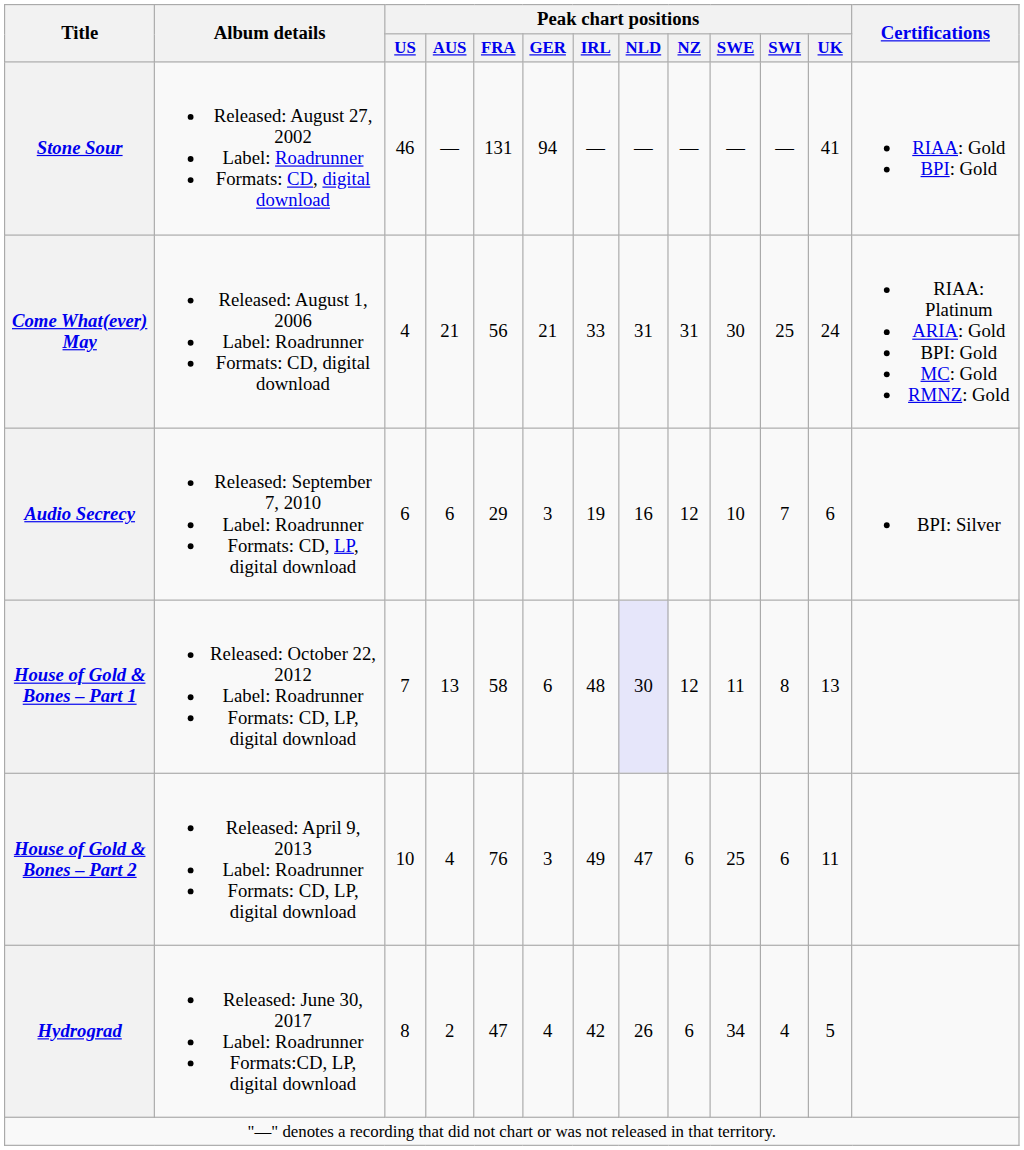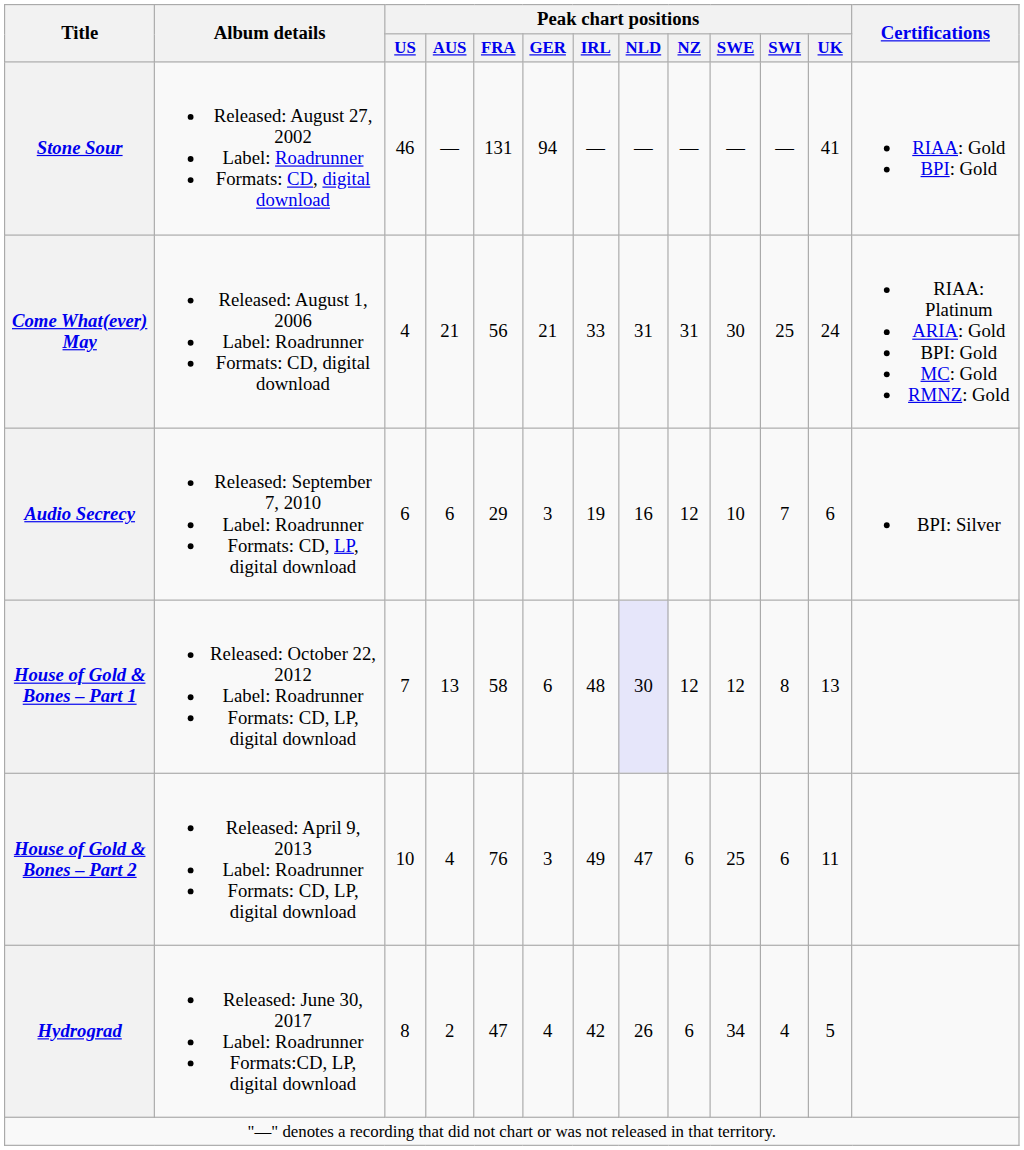House of Gold & Bones – Part 1 | Peak chart positions / SWE: 11 -> 12
